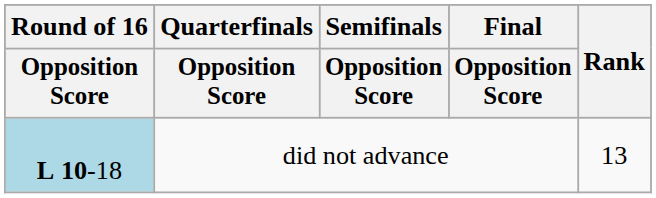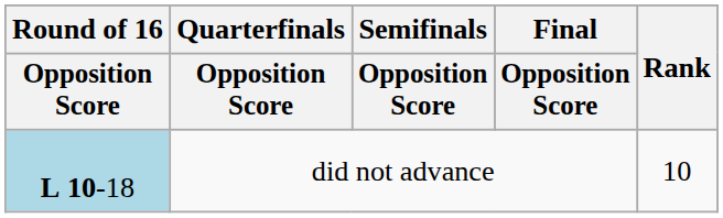did not advance | Rank: 13 -> 10
